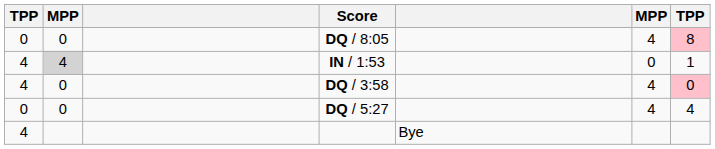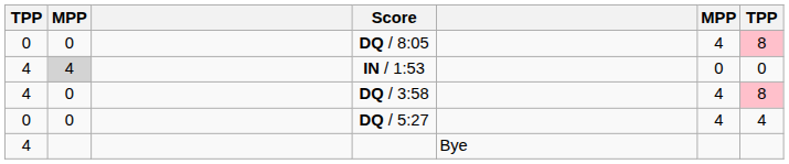IN / 1:53 | column 7: 1 -> 0
DQ / 3:58 | column 7: 0 -> 8
